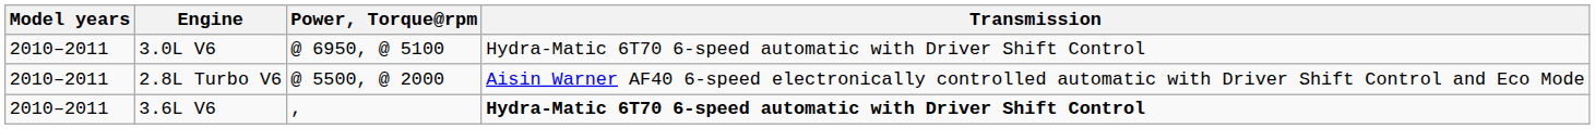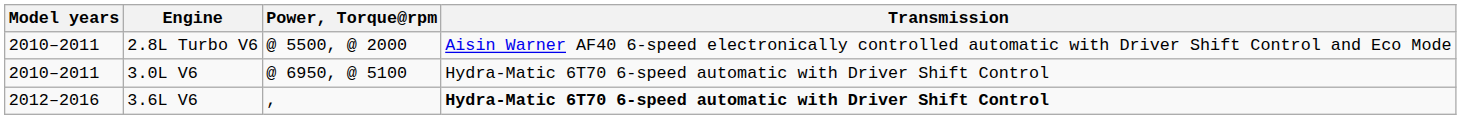rows swapped: 3.0L V6 <-> 2.8L Turbo V6
3.6L V6 | Model years: 2010–2011 -> 2012–2016
